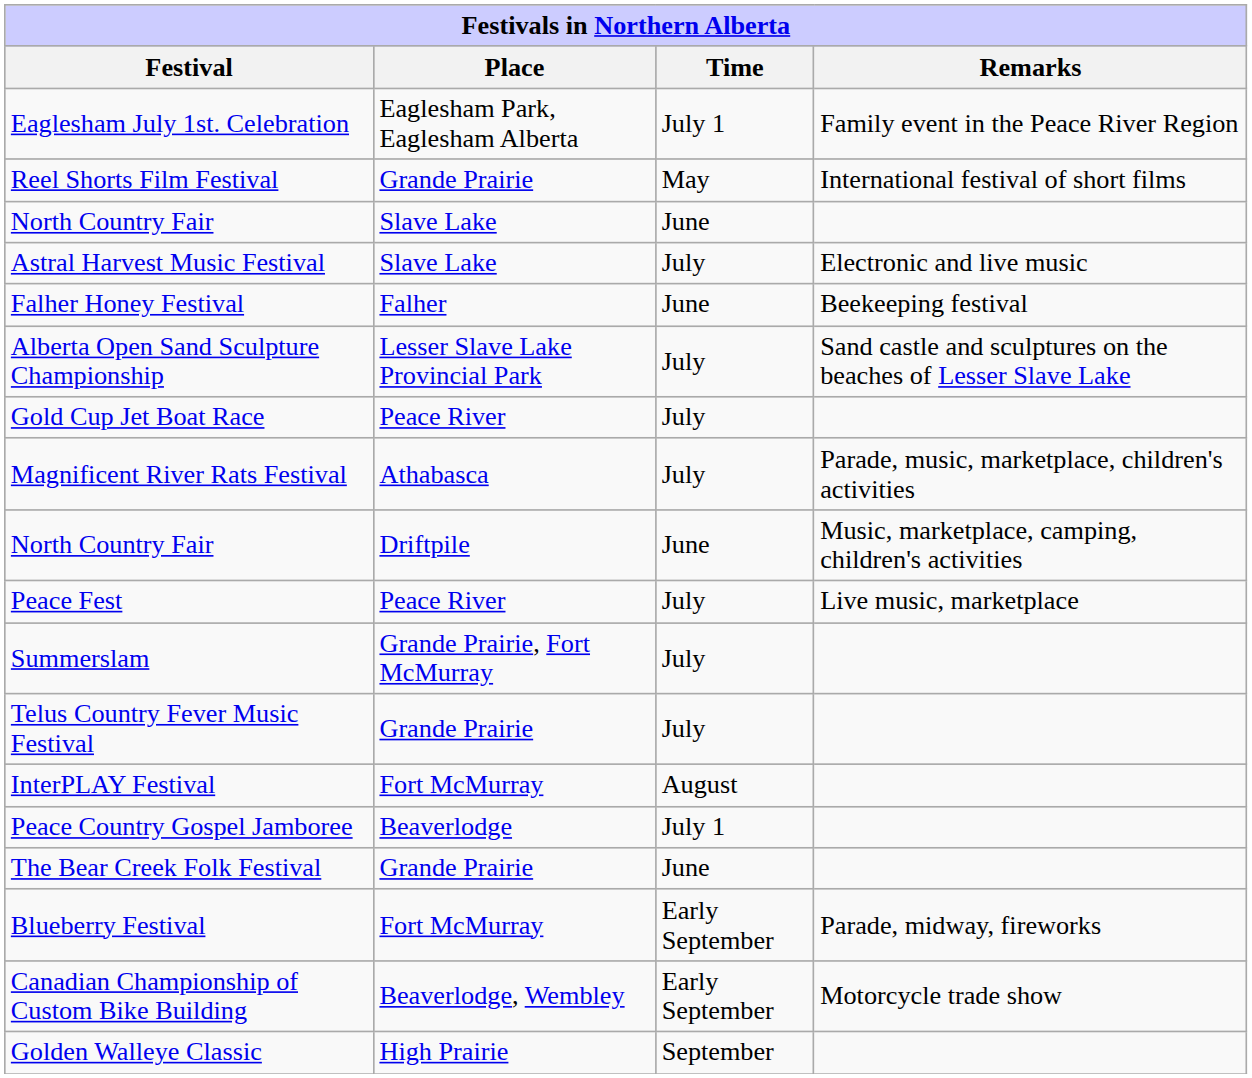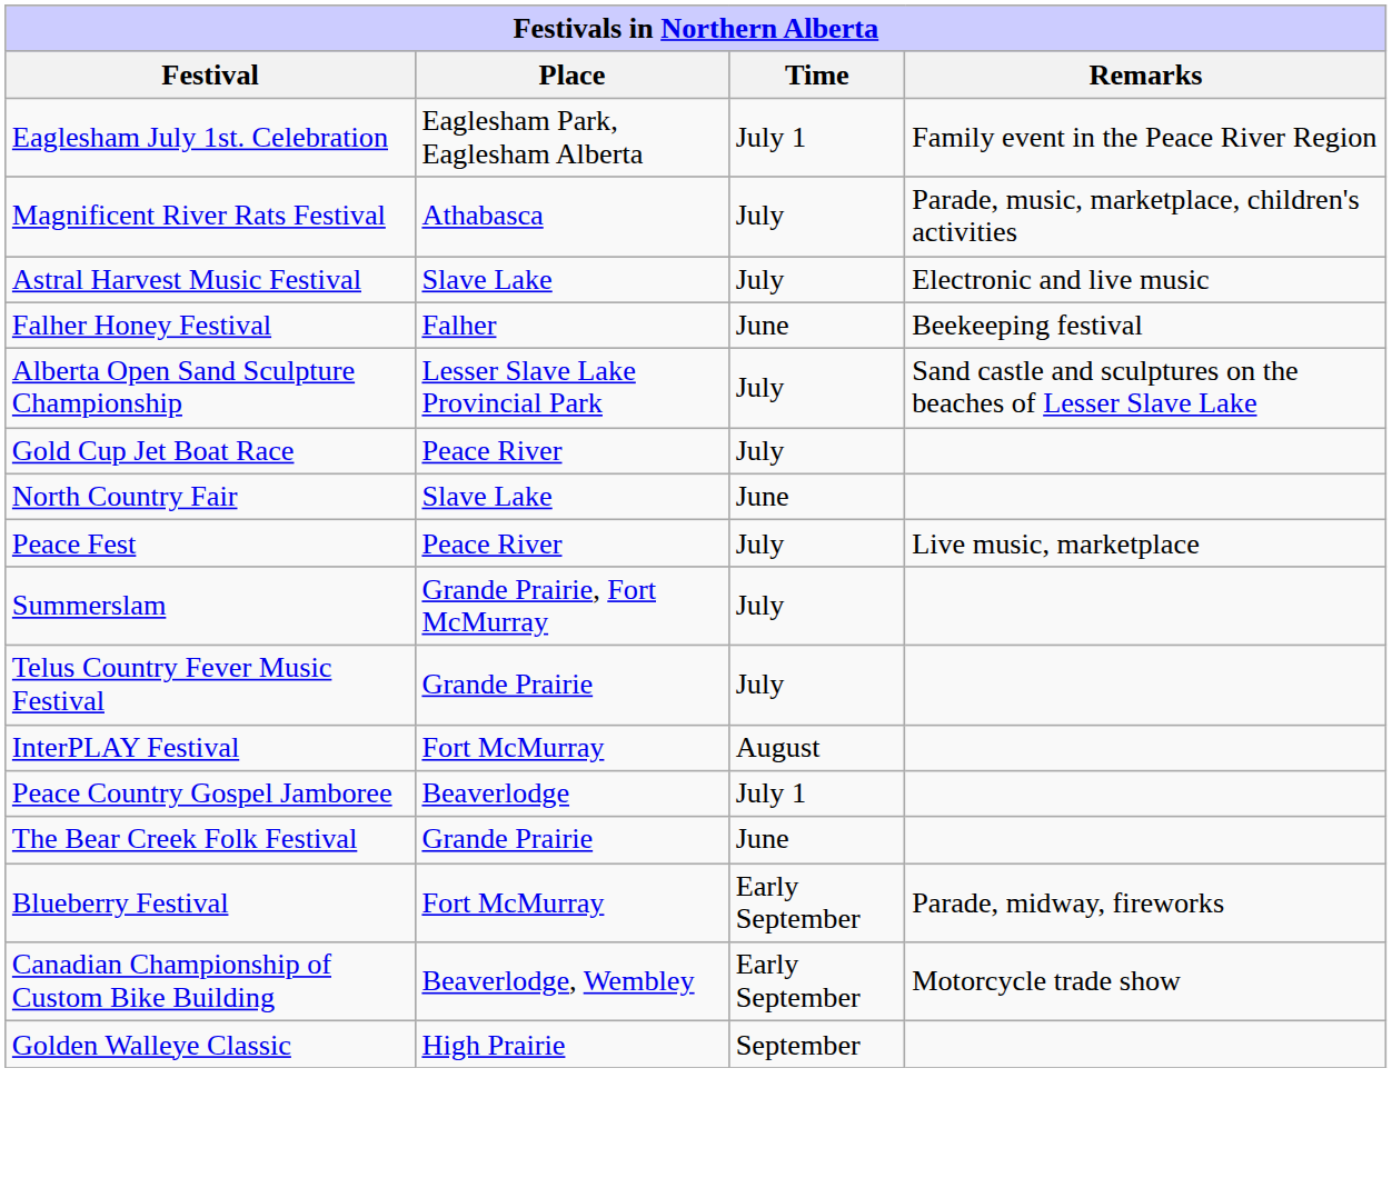- row: Reel Shorts Film Festival | Grande Prairie | May | International festival of short films
rows swapped: North Country Fair / Slave Lake <-> Magnificent River Rats Festival
- row: North Country Fair | Driftpile | June | Music, marketplace, camping, children's activities
